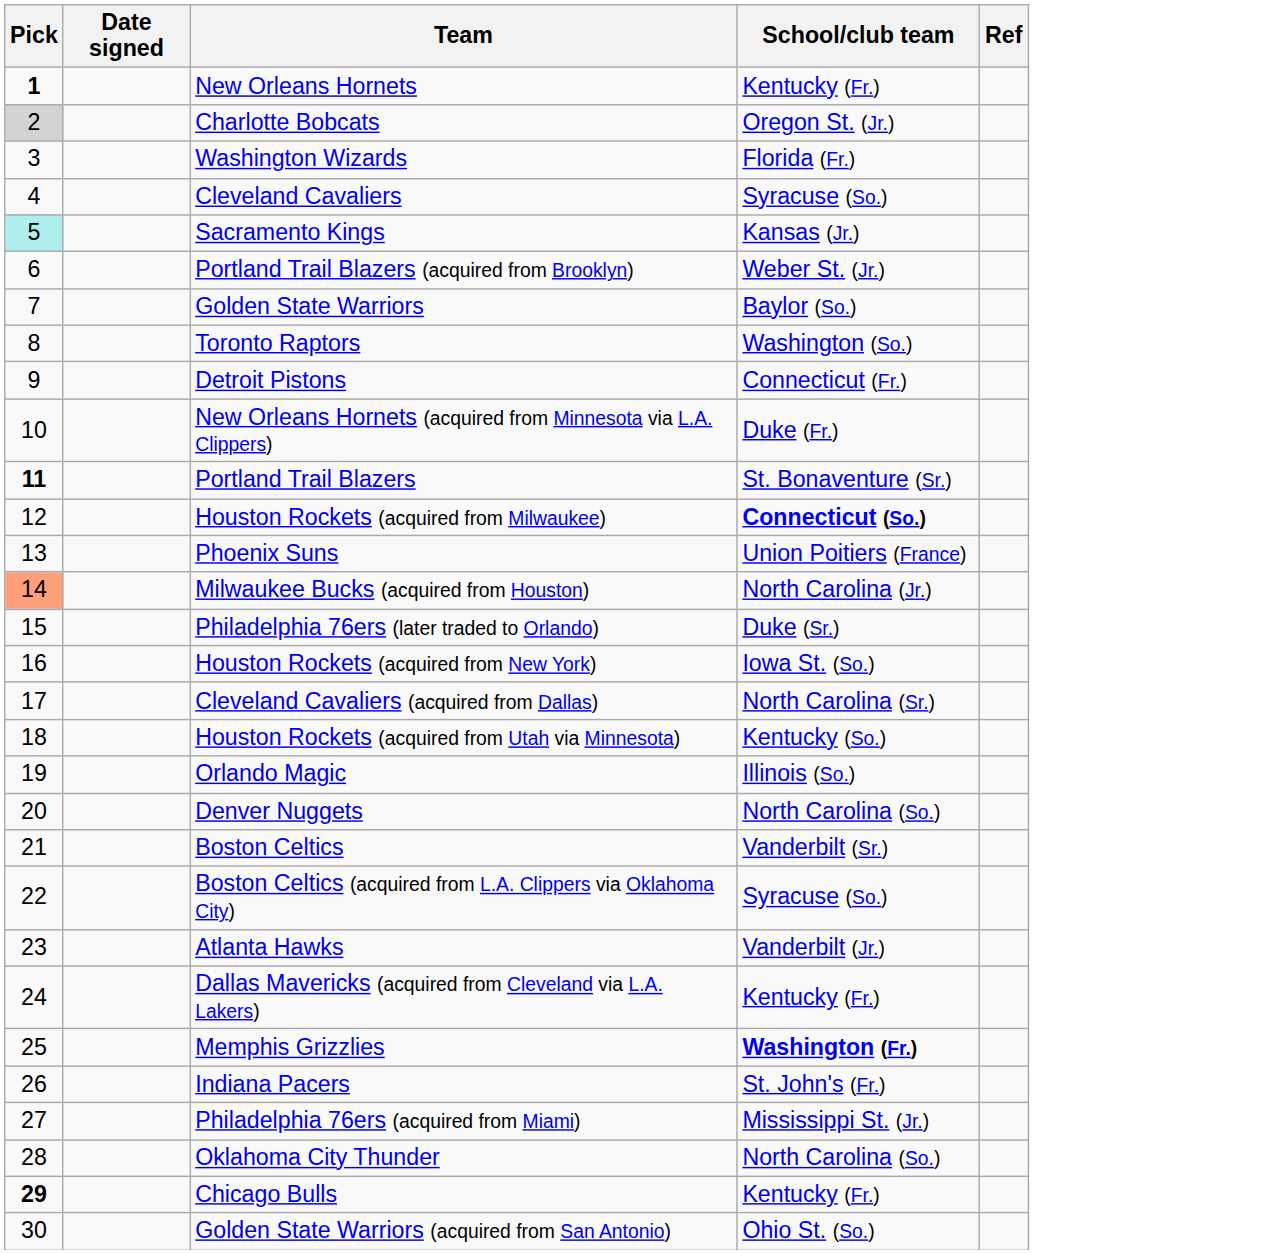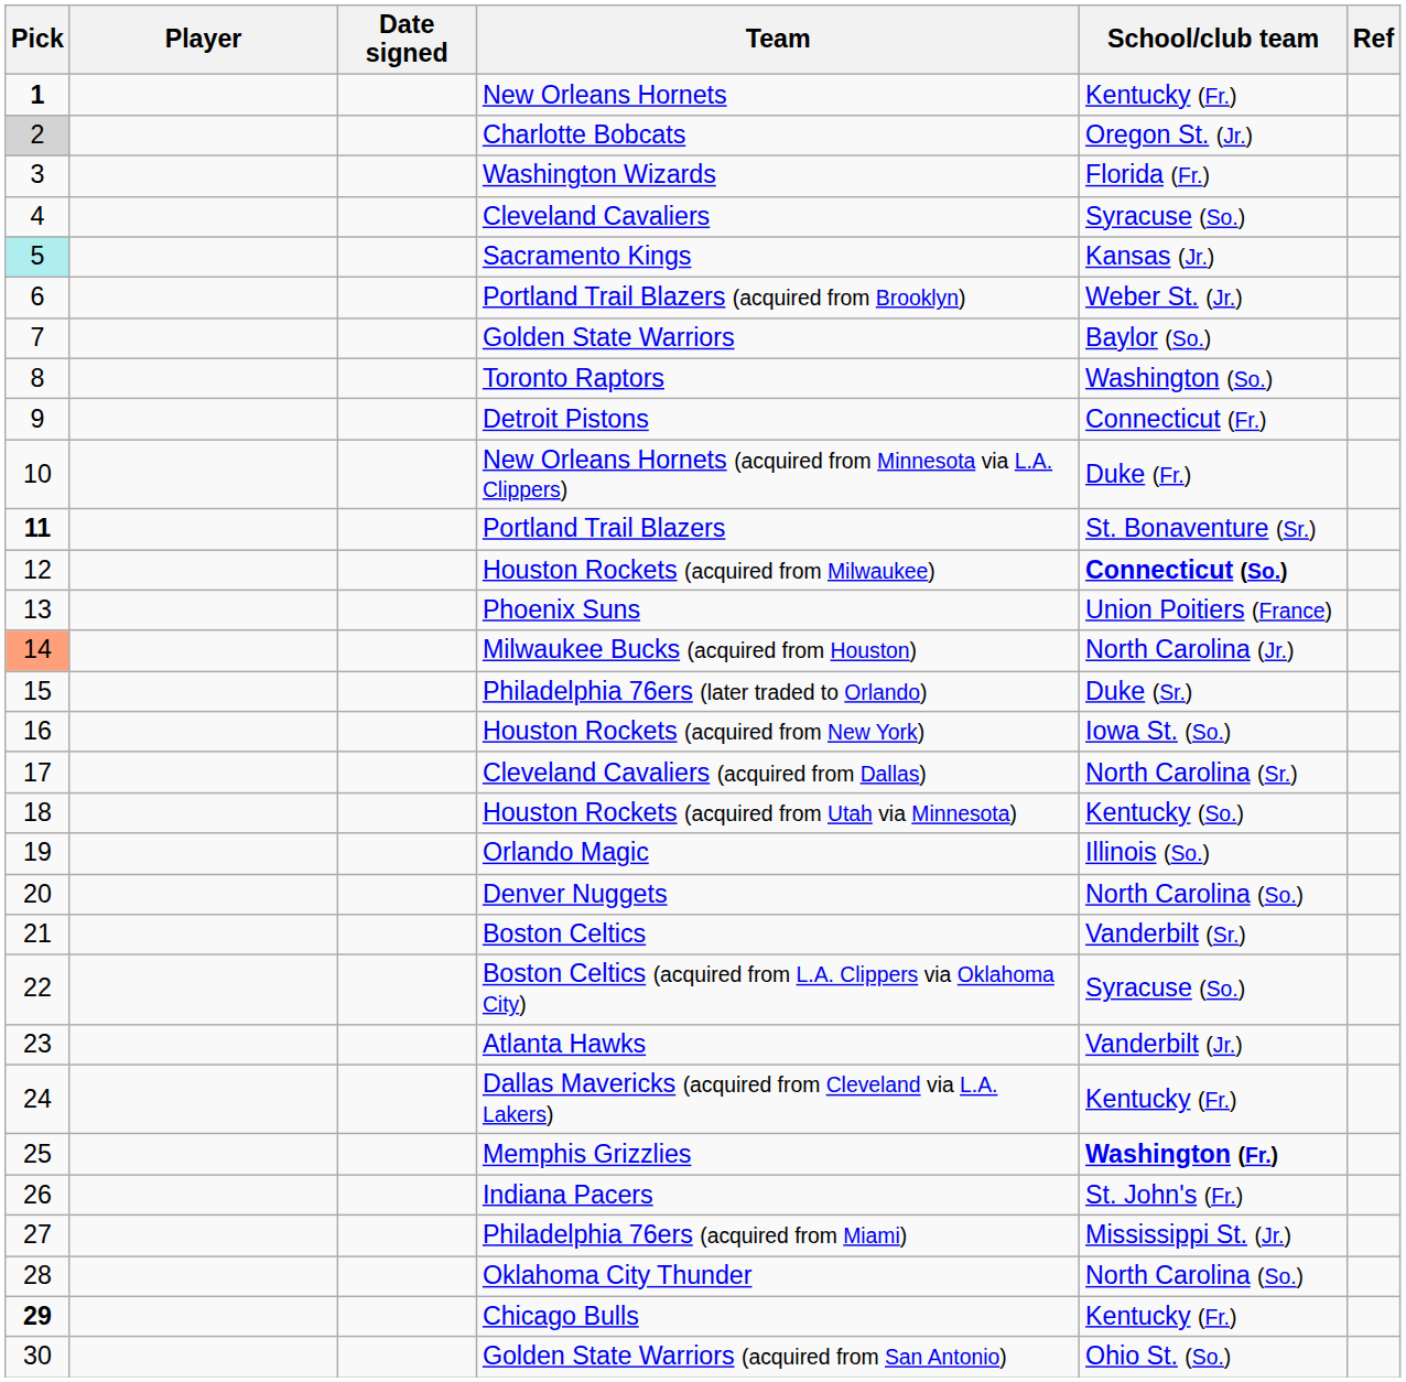+ column: Player
